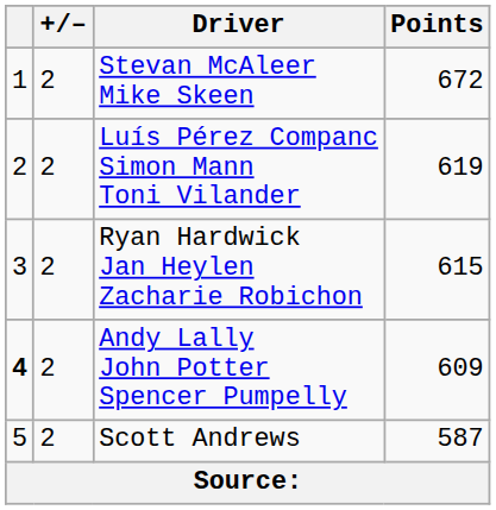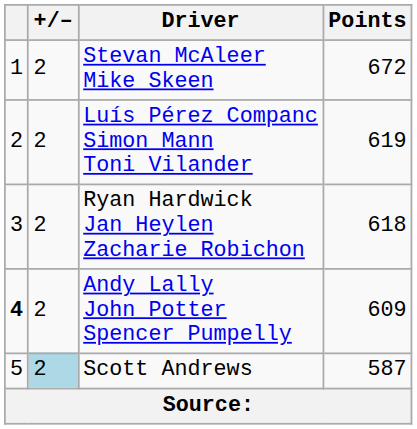Ryan Hardwick Jan Heylen Zacharie Robichon | Points: 615 -> 618
Scott Andrews | +/–: no background -> lightblue background
